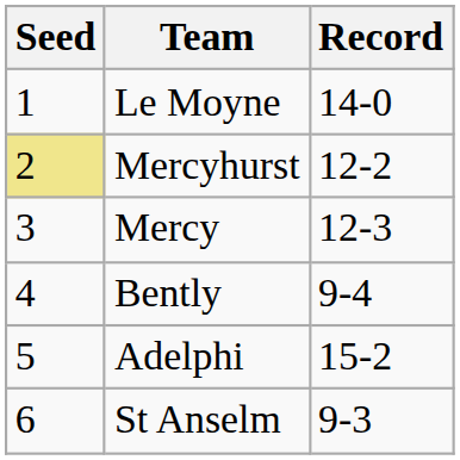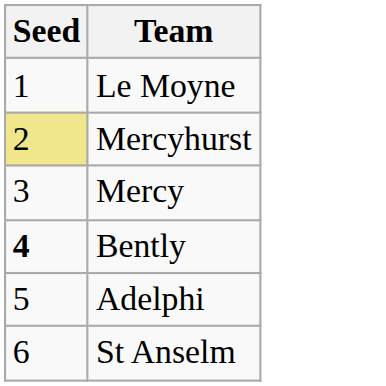- column: Record | 14-0 | 12-2 | 12-3 | 9-4 | 15-2 | 9-3
Bently | Seed: normal -> bold
